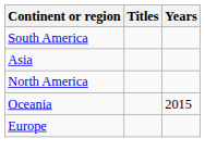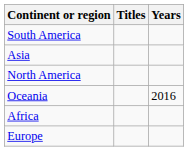Oceania | Years: 2015 -> 2016
+ row: Africa
